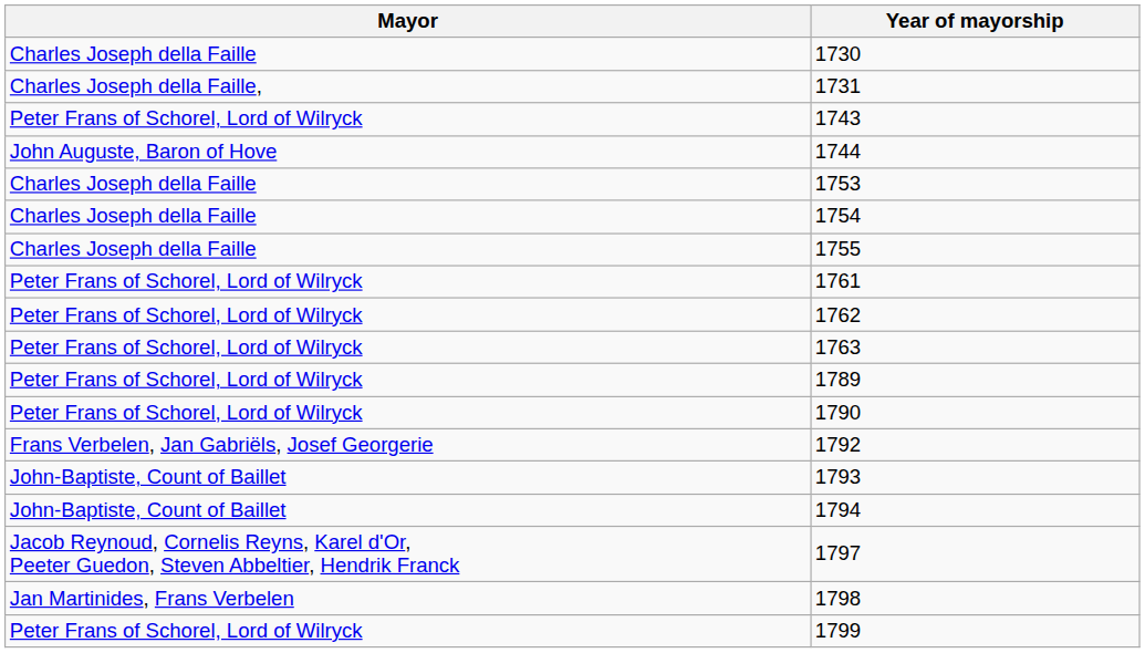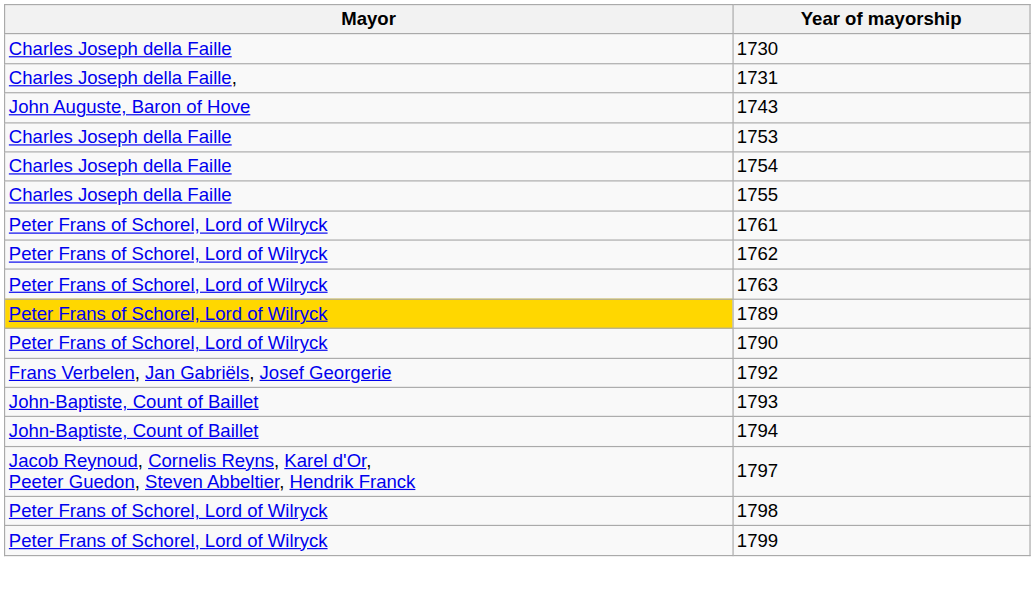1743 | Mayor: Peter Frans of Schorel, Lord of Wilryck -> John Auguste, Baron of Hove
- row: John Auguste, Baron of Hove | 1744
1789 | Mayor: no background -> gold background
1798 | Mayor: Jan Martinides, Frans Verbelen -> Peter Frans of Schorel, Lord of Wilryck
